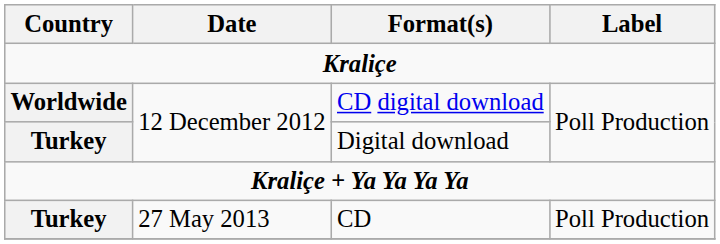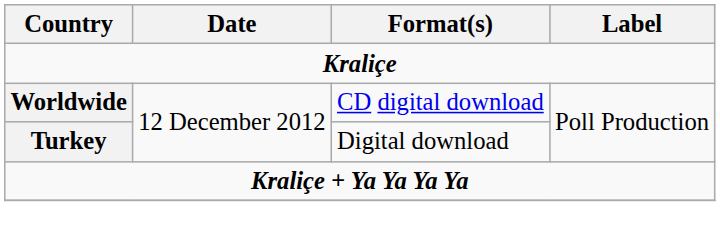- row: Turkey | 27 May 2013 | CD | Poll Production
